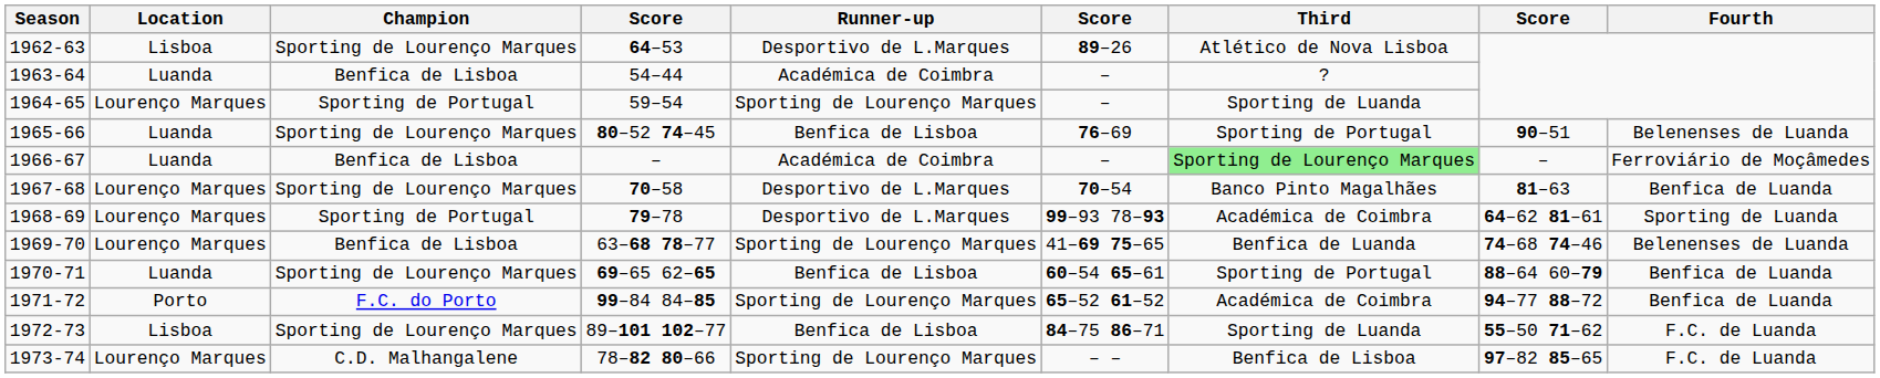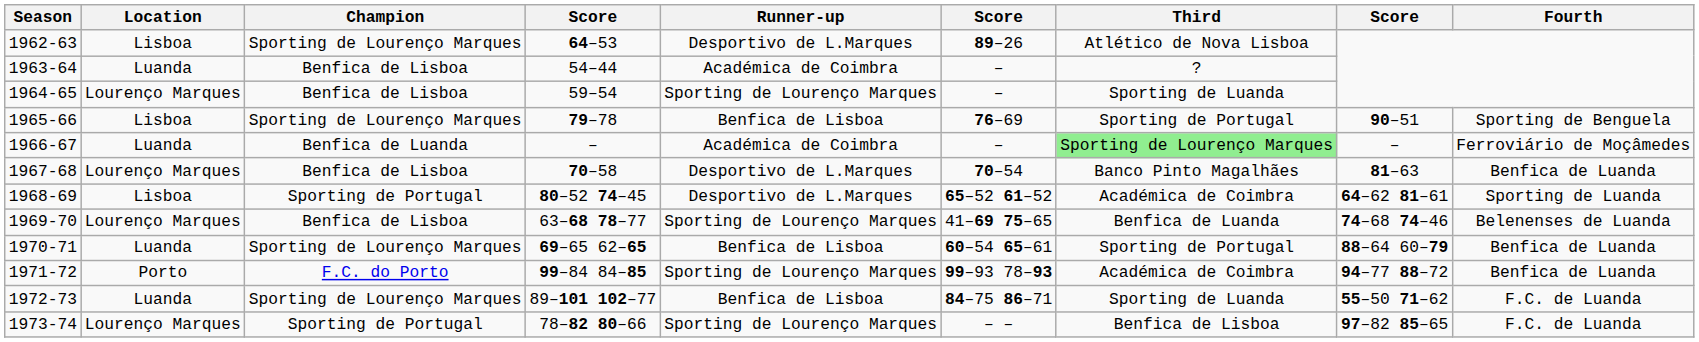1964-65 | Champion: Sporting de Portugal -> Benfica de Lisboa
1965-66 | Location: Luanda -> Lisboa
1965-66 | column 4: 80–52 74–45 -> 79–78
1965-66 | Fourth: Belenenses de Luanda -> Sporting de Benguela
1966-67 | Champion: Benfica de Lisboa -> Benfica de Luanda
1967-68 | Champion: Sporting de Lourenço Marques -> Benfica de Lisboa
1968-69 | Location: Lourenço Marques -> Lisboa
1968-69 | column 4: 79–78 -> 80–52 74–45
1968-69 | column 6: 99–93 78–93 -> 65–52 61–52
1971-72 | column 6: 65–52 61–52 -> 99–93 78–93
1972-73 | Location: Lisboa -> Luanda
1973-74 | Champion: C.D. Malhangalene -> Sporting de Portugal
